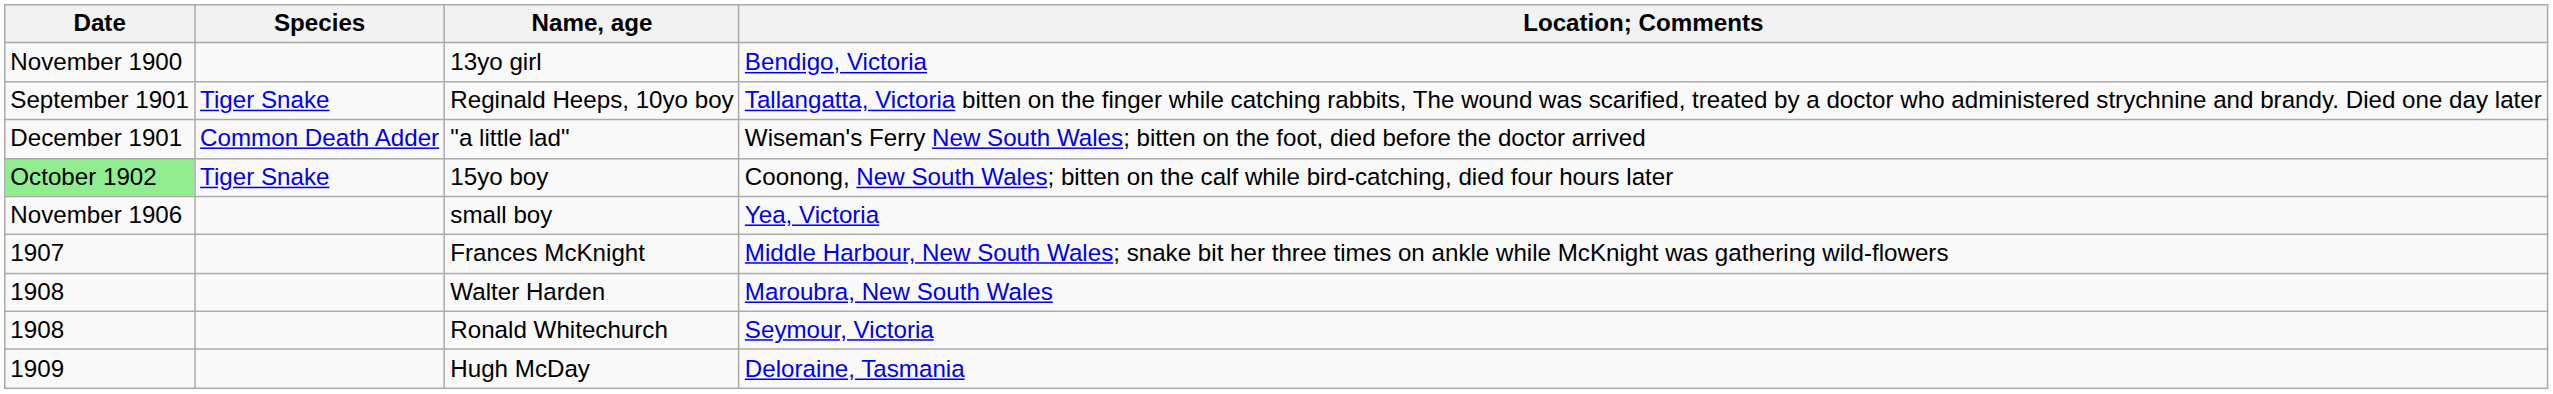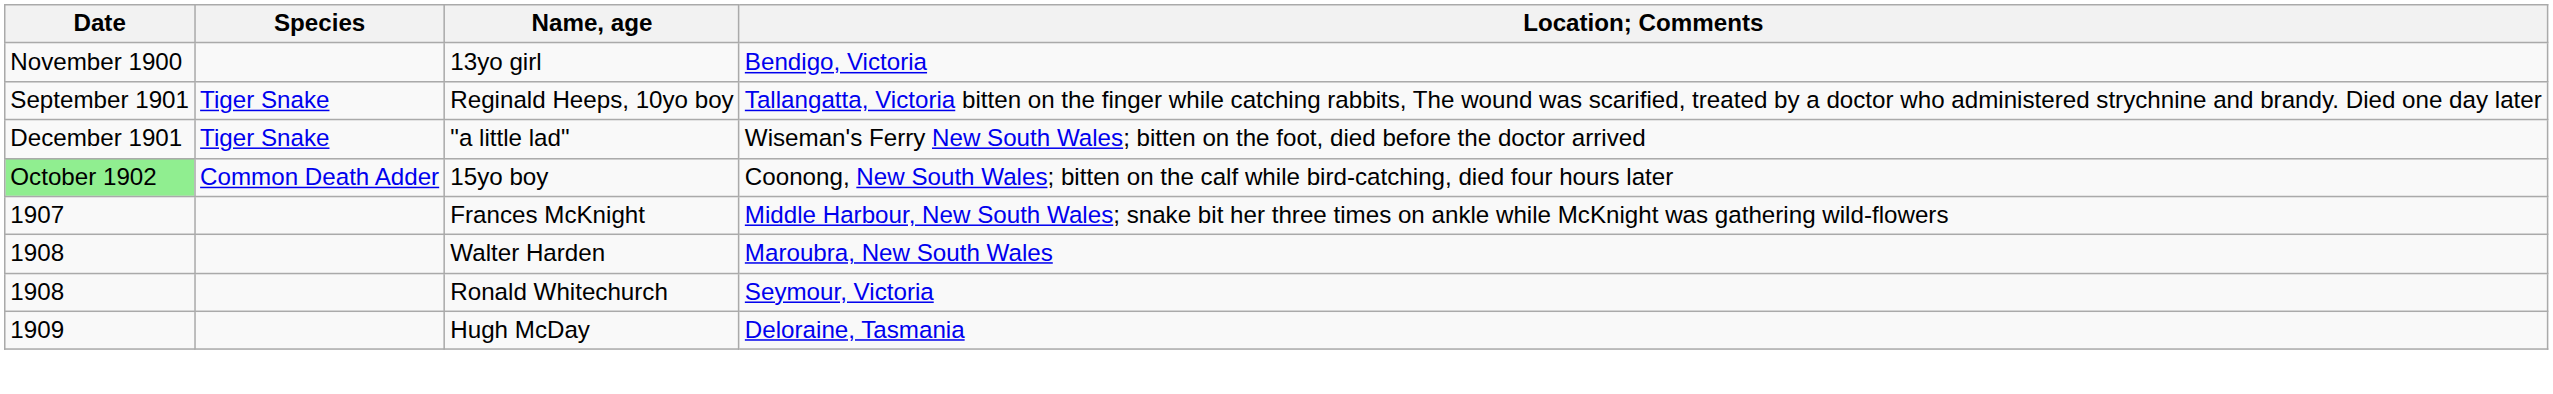"a little lad" | Species: Common Death Adder -> Tiger Snake
15yo boy | Species: Tiger Snake -> Common Death Adder
- row: November 1906 | small boy | Yea, Victoria
